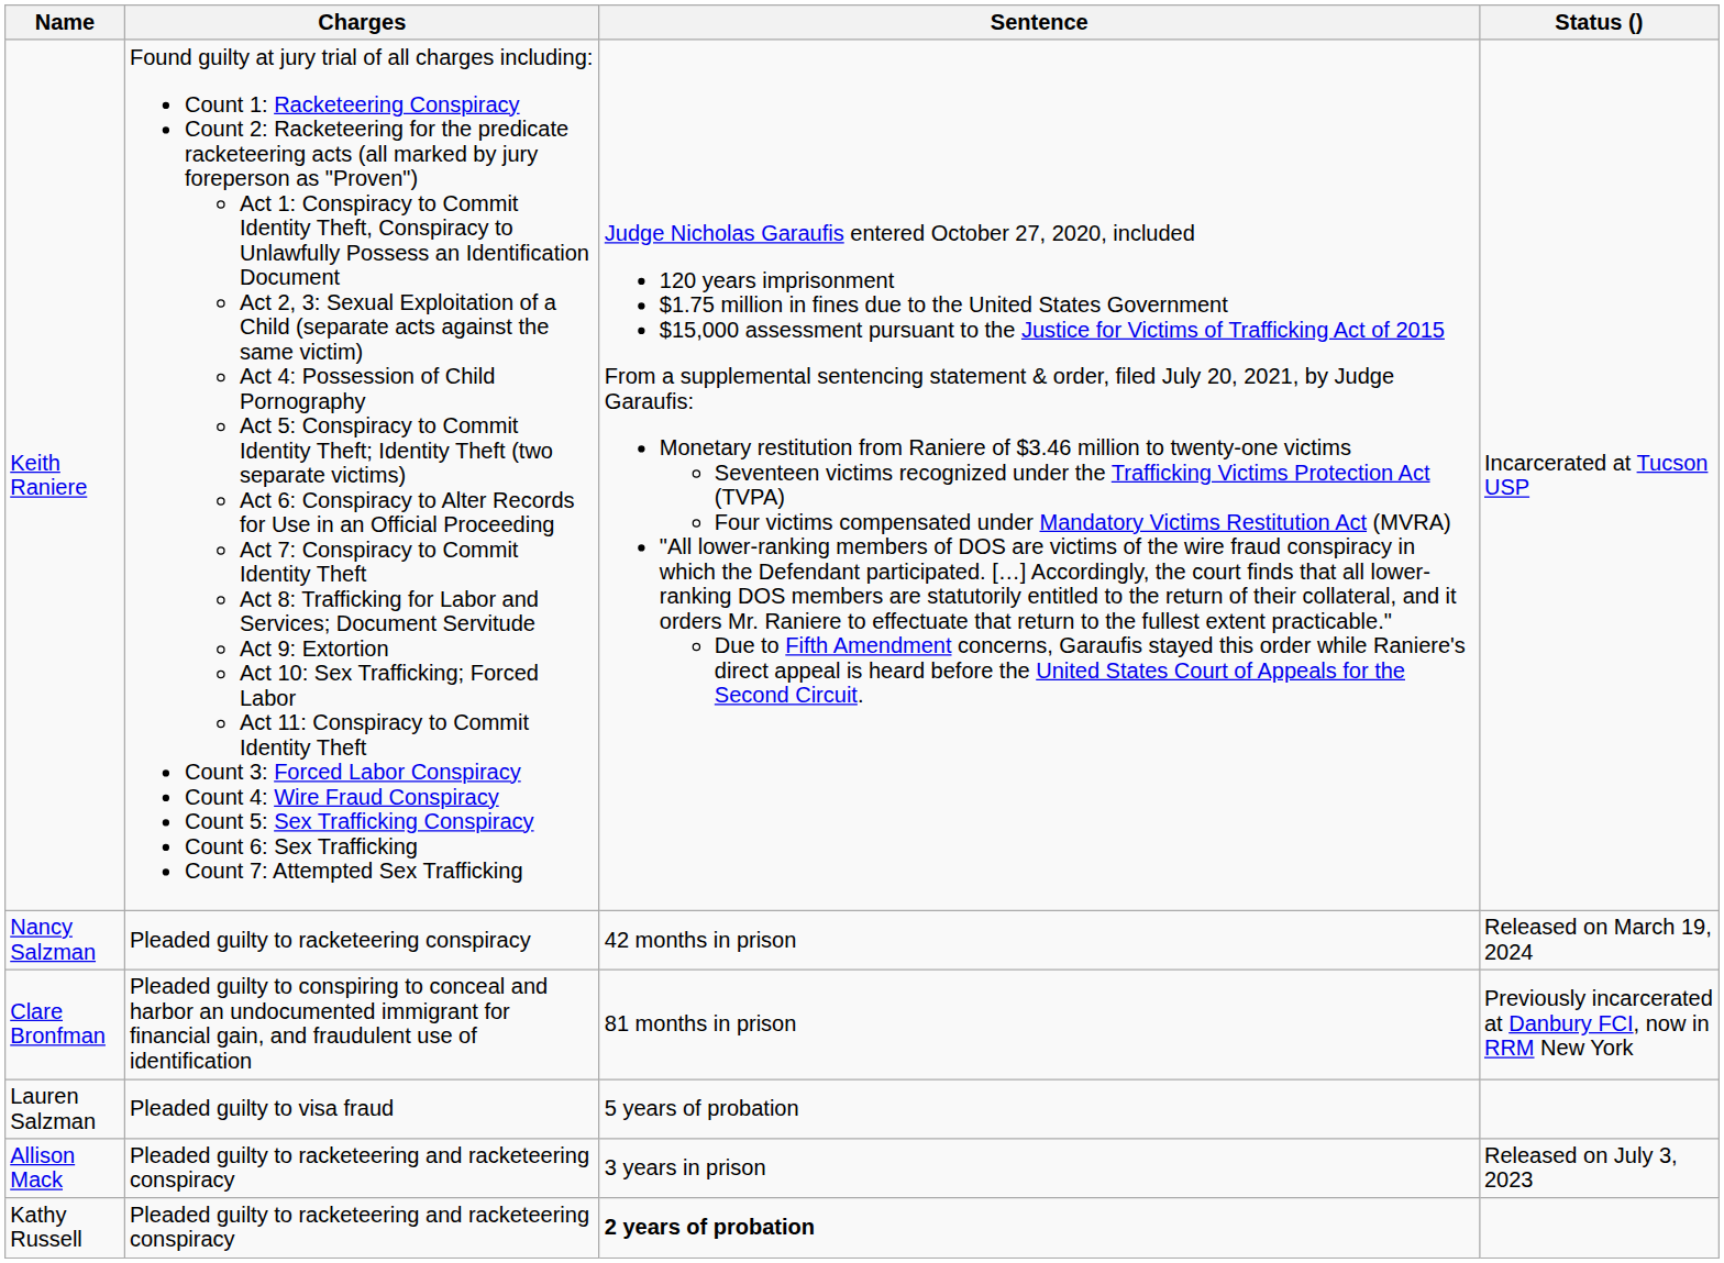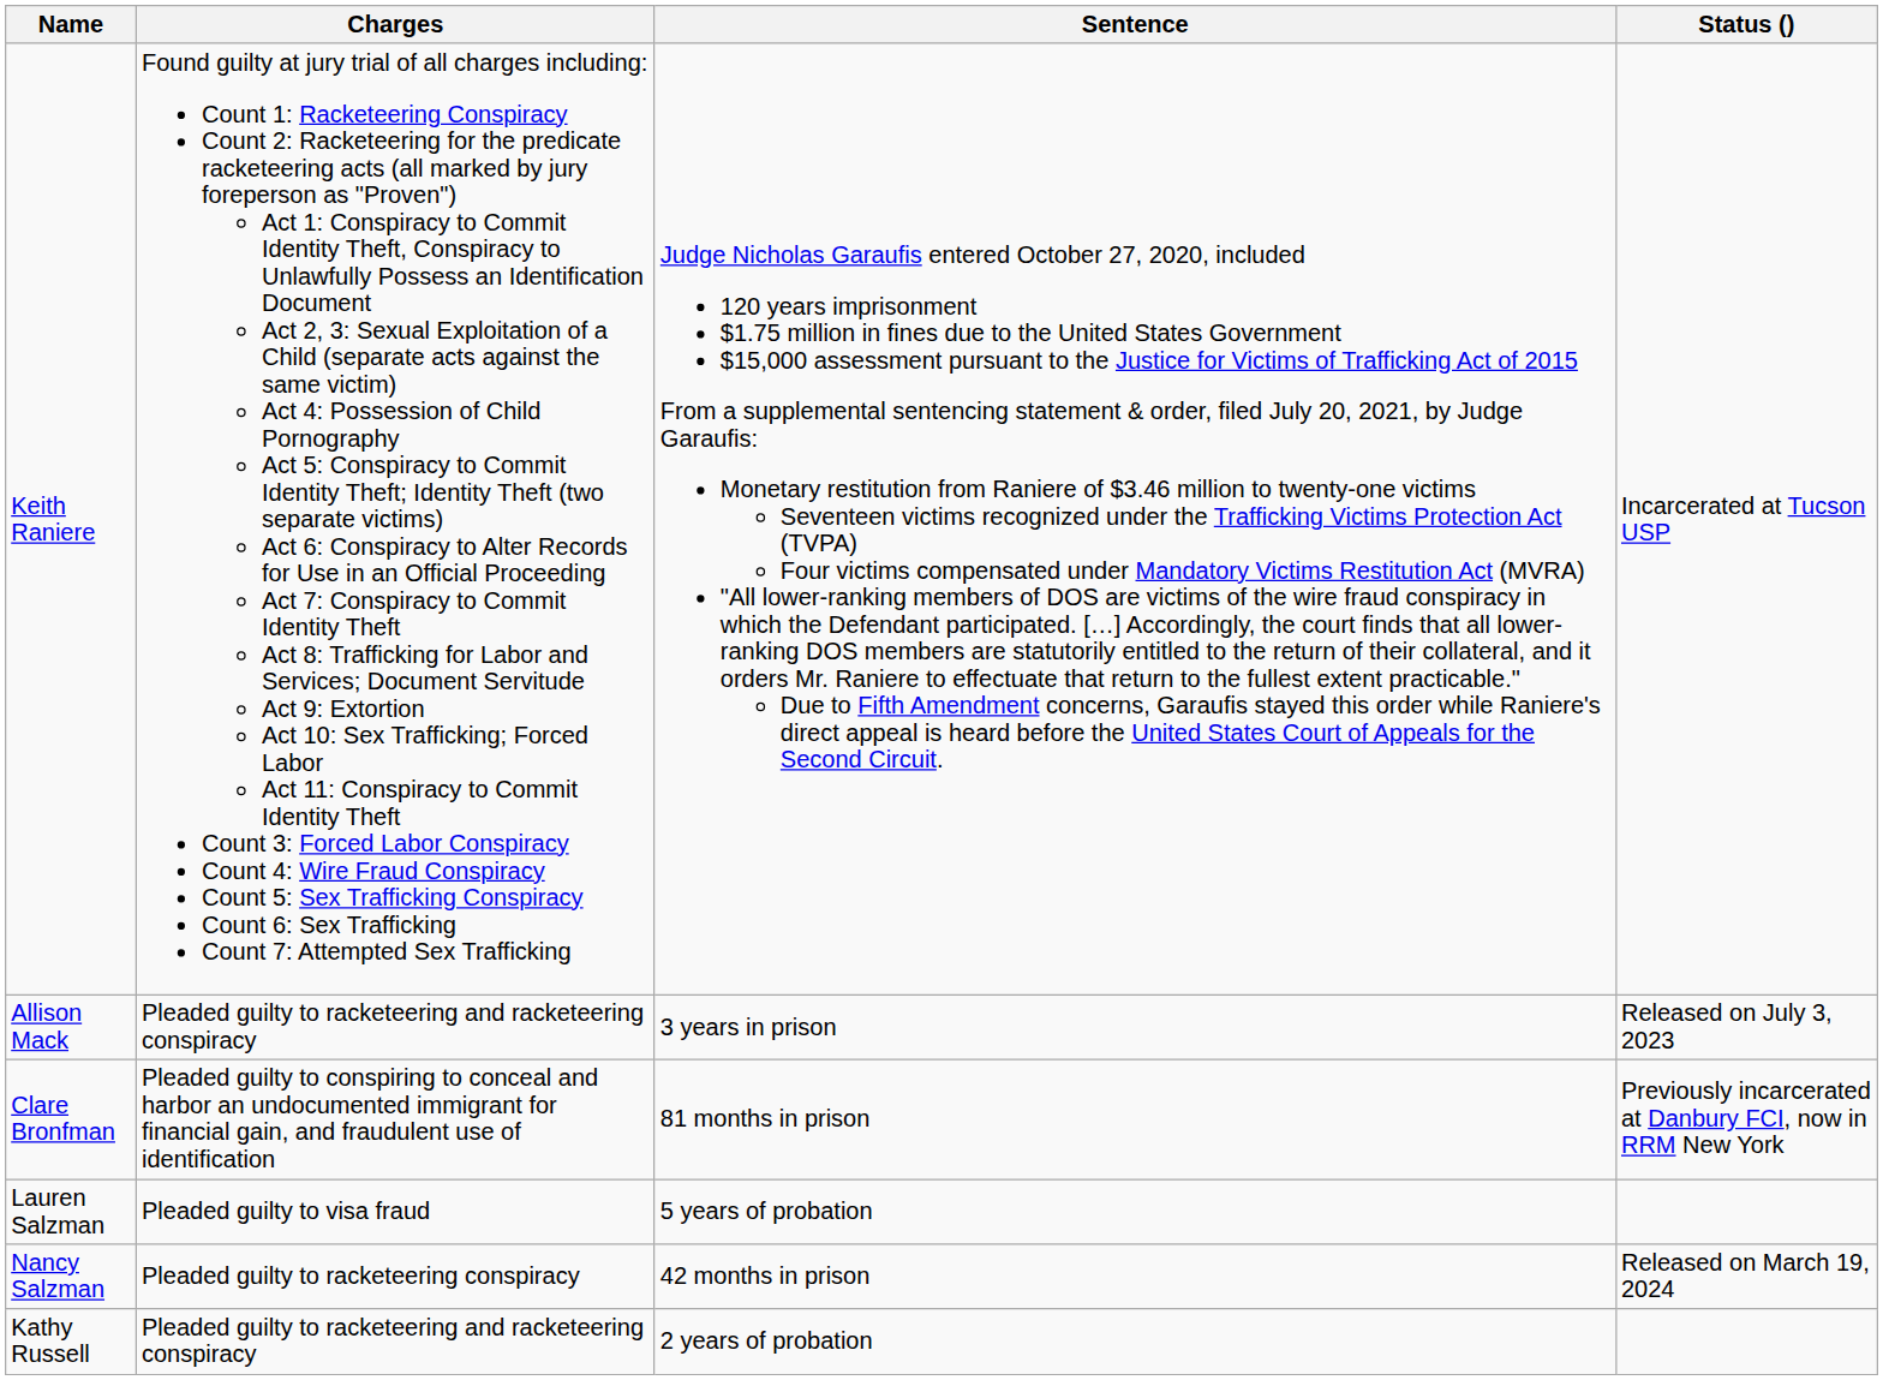rows swapped: Allison Mack <-> Nancy Salzman
Kathy Russell | Sentence: bold -> normal
